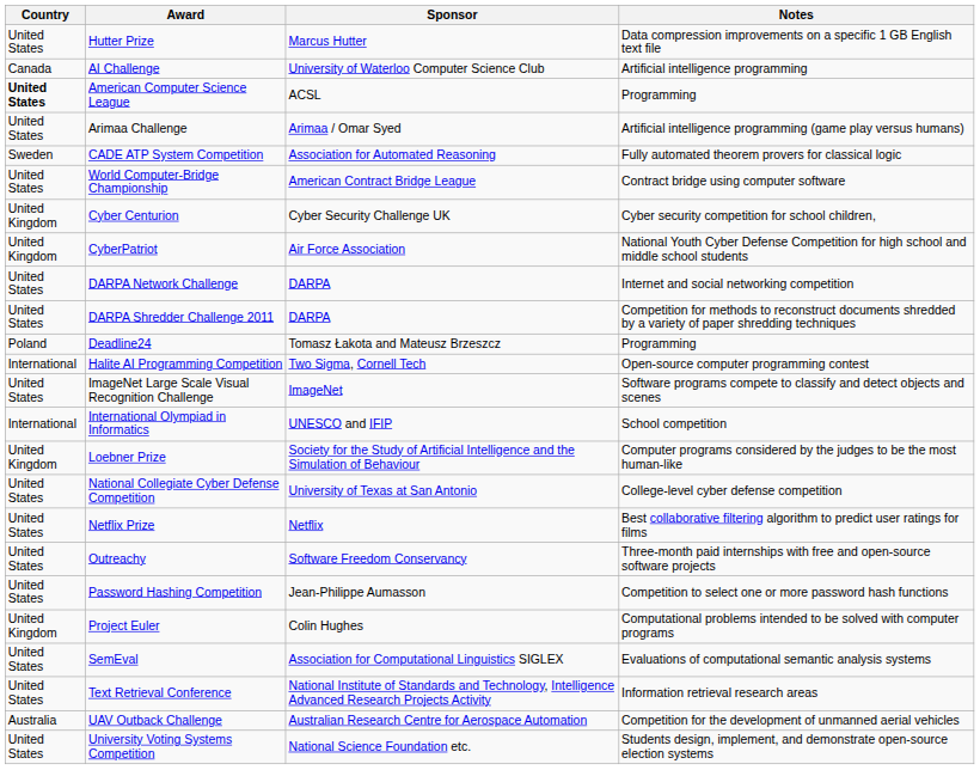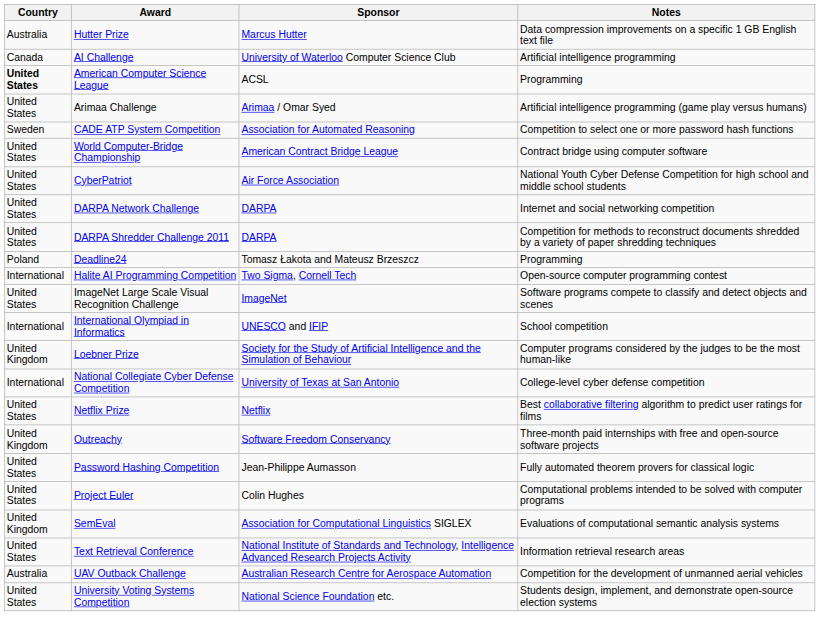Hutter Prize | Country: United States -> Australia
CADE ATP System Competition | Notes: Fully automated theorem provers for classical logic -> Competition to select one or more password hash functions
- row: United Kingdom | Cyber Centurion | Cyber Security Challenge UK | Cyber security competition for school children,
CyberPatriot | Country: United Kingdom -> United States
National Collegiate Cyber Defense Competition | Country: United States -> International
Outreachy | Country: United States -> United Kingdom
Password Hashing Competition | Notes: Competition to select one or more password hash functions -> Fully automated theorem provers for classical logic
Project Euler | Country: United Kingdom -> United States
SemEval | Country: United States -> United Kingdom
